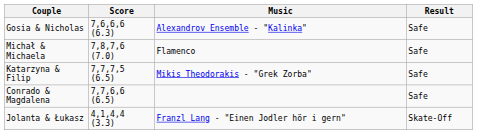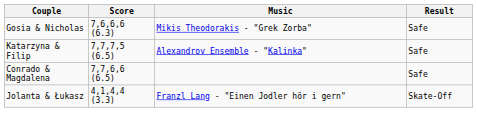Gosia & Nicholas | Music: Alexandrov Ensemble - "Kalinka" -> Mikis Theodorakis - "Grek Zorba"
- row: Michał & Michaela | 7,8,7,6 (7.0) | Flamenco | Safe
Katarzyna & Filip | Music: Mikis Theodorakis - "Grek Zorba" -> Alexandrov Ensemble - "Kalinka"
